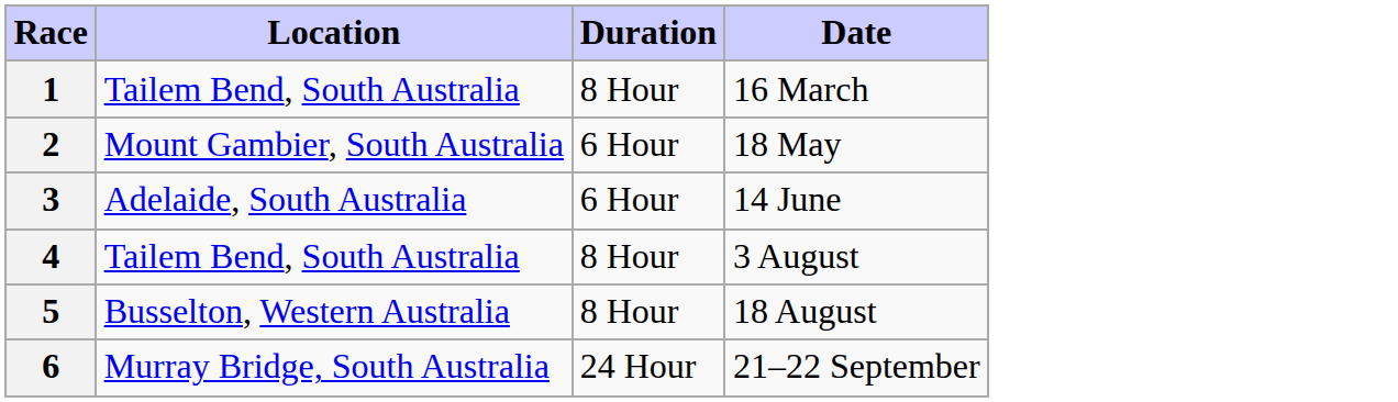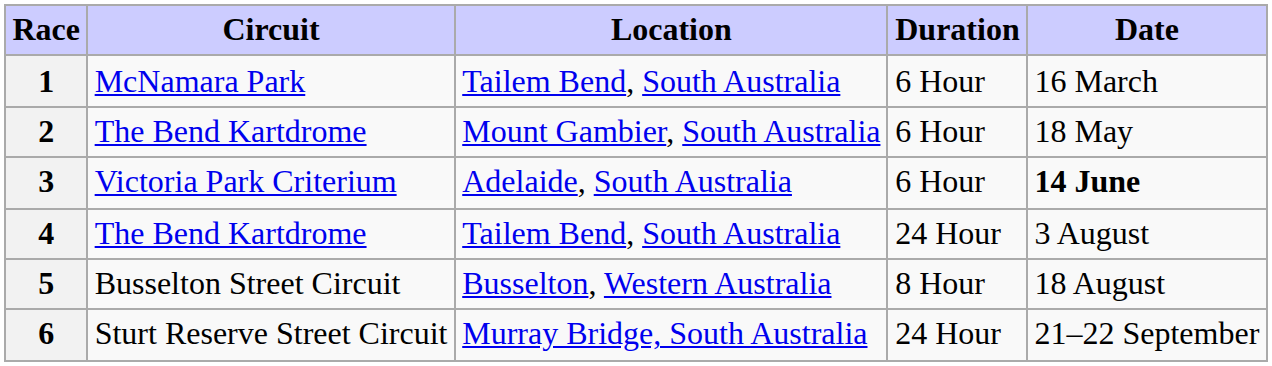+ column: Circuit | McNamara Park | The Bend Kartdrome | Victoria Park Criterium | The Bend Kartdrome | Busselton Street Circuit | Sturt Reserve Street Circuit
1 | Duration: 8 Hour -> 6 Hour
3 | Date: normal -> bold
4 | Duration: 8 Hour -> 24 Hour
